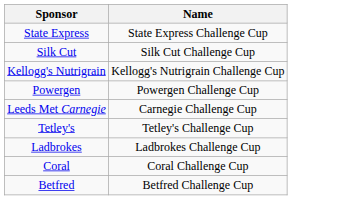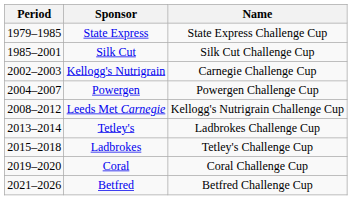+ column: Period | 1979–1985 | 1985–2001 | 2002–2003 | 2004–2007 | 2008–2012 | 2013–2014 | 2015–2018 | 2019–2020 | 2021–2026
Kellogg's Nutrigrain | Name: Kellogg's Nutrigrain Challenge Cup -> Carnegie Challenge Cup
Leeds Met Carnegie | Name: Carnegie Challenge Cup -> Kellogg's Nutrigrain Challenge Cup
Tetley's | Name: Tetley's Challenge Cup -> Ladbrokes Challenge Cup
Ladbrokes | Name: Ladbrokes Challenge Cup -> Tetley's Challenge Cup
